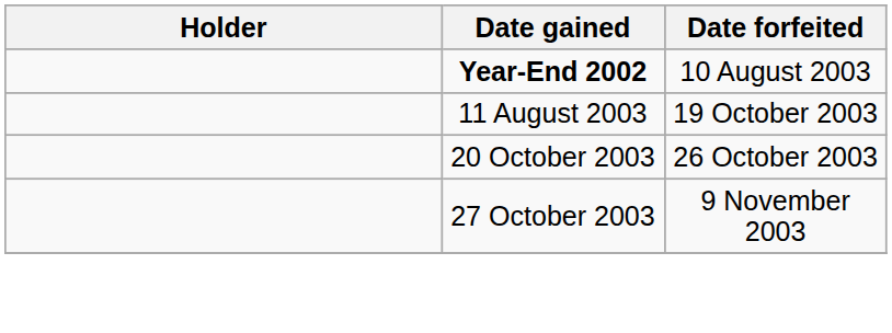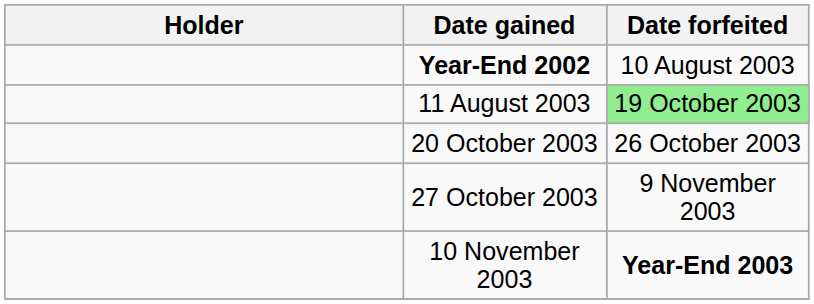11 August 2003 | Date forfeited: no background -> lightgreen background
+ row: 10 November 2003 | Year-End 2003
